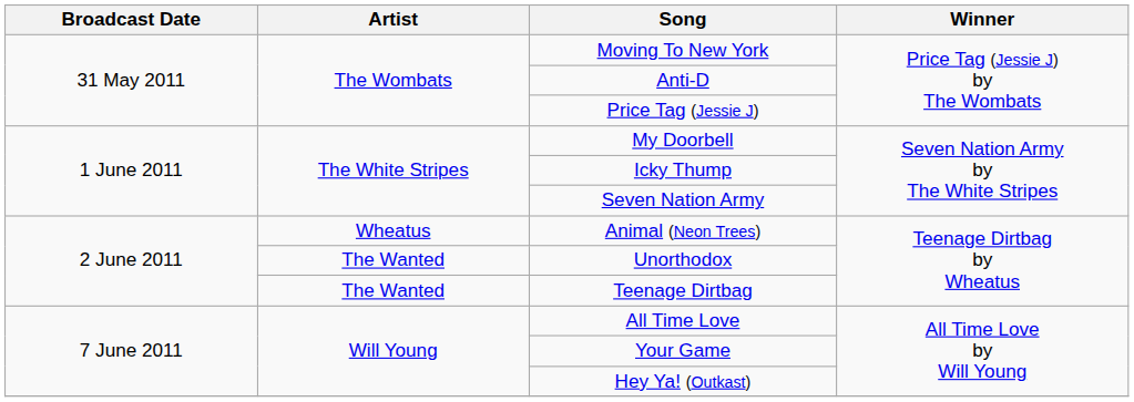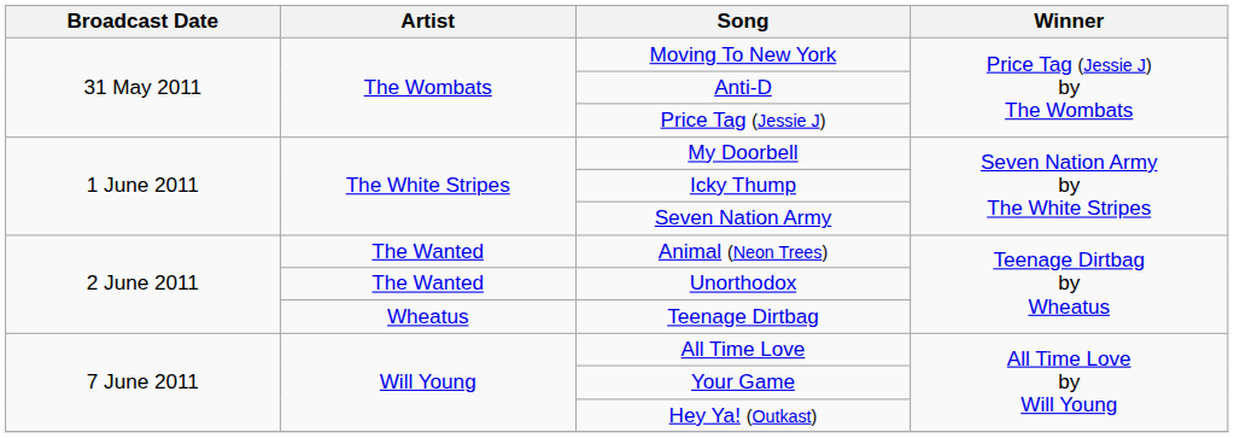Animal (Neon Trees) | Artist: Wheatus -> The Wanted
Teenage Dirtbag | Artist: The Wanted -> Wheatus
